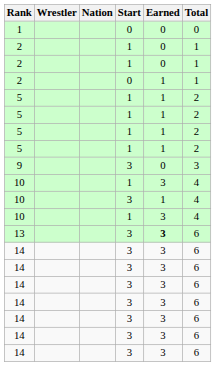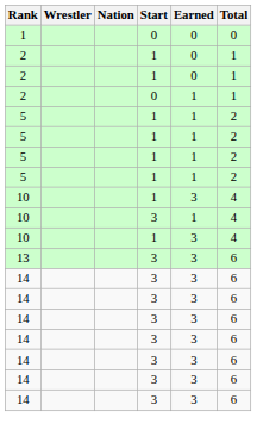- row: 9 | 3 | 0 | 3
13 | Earned: bold -> normal
